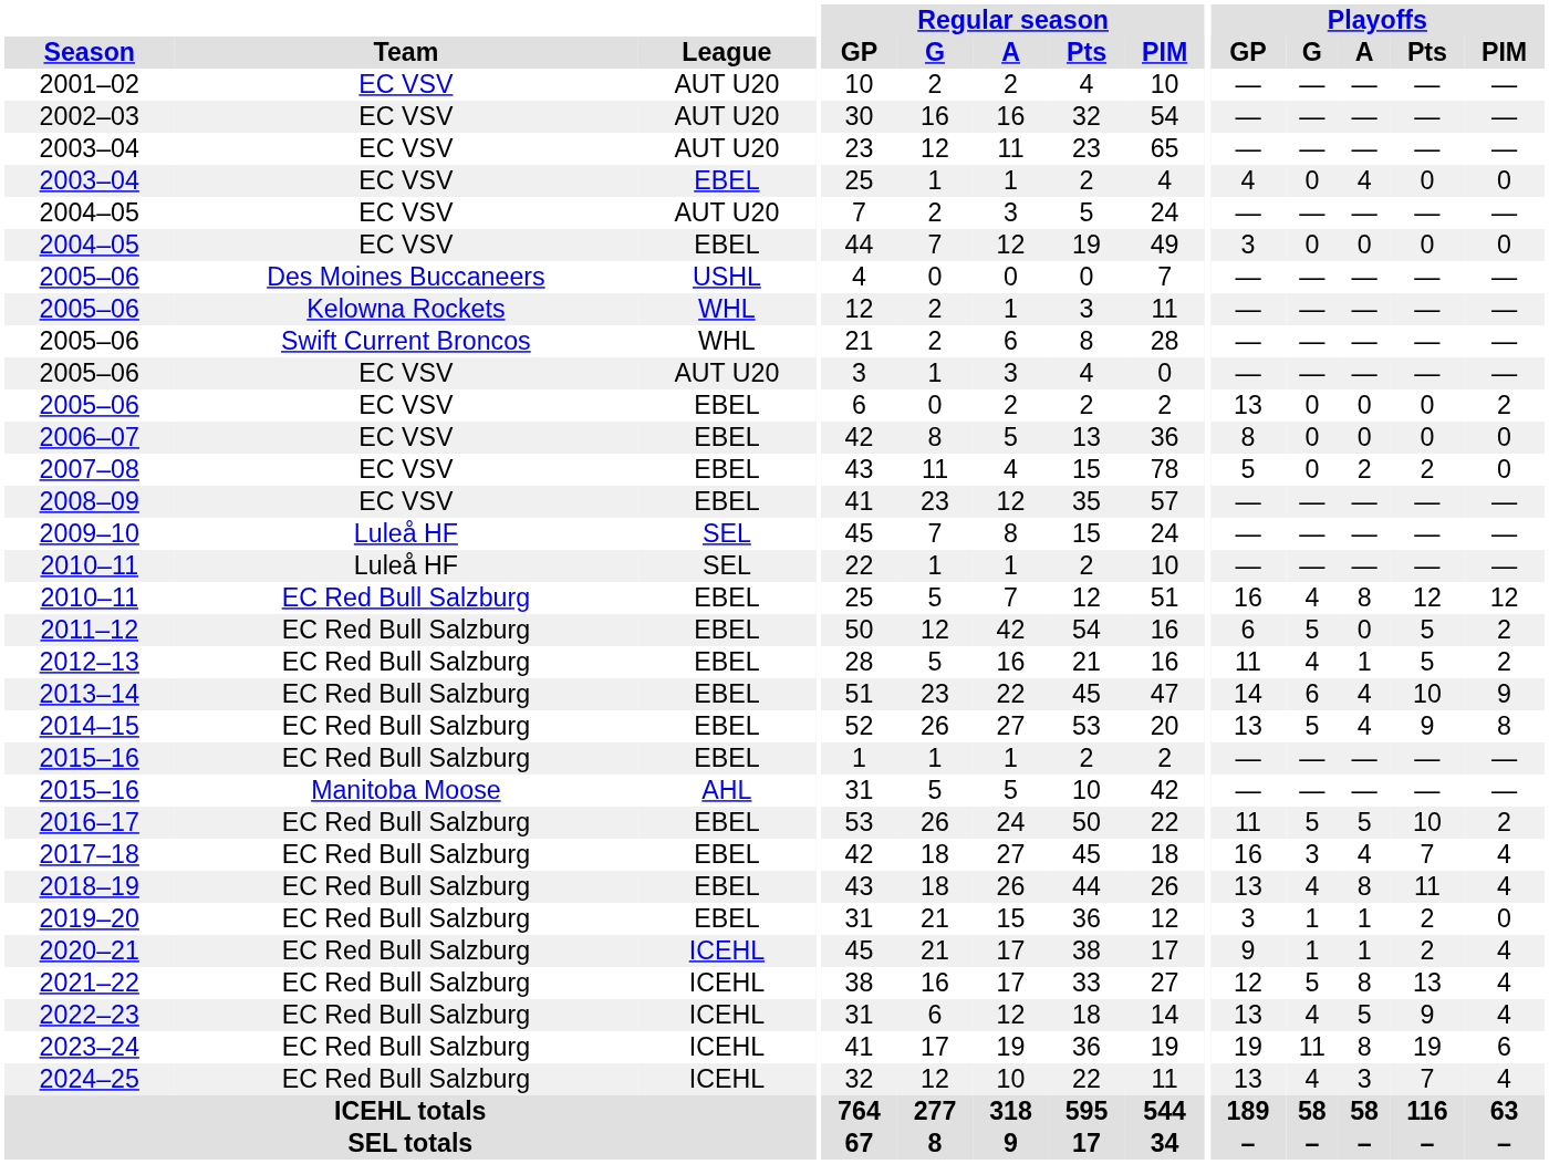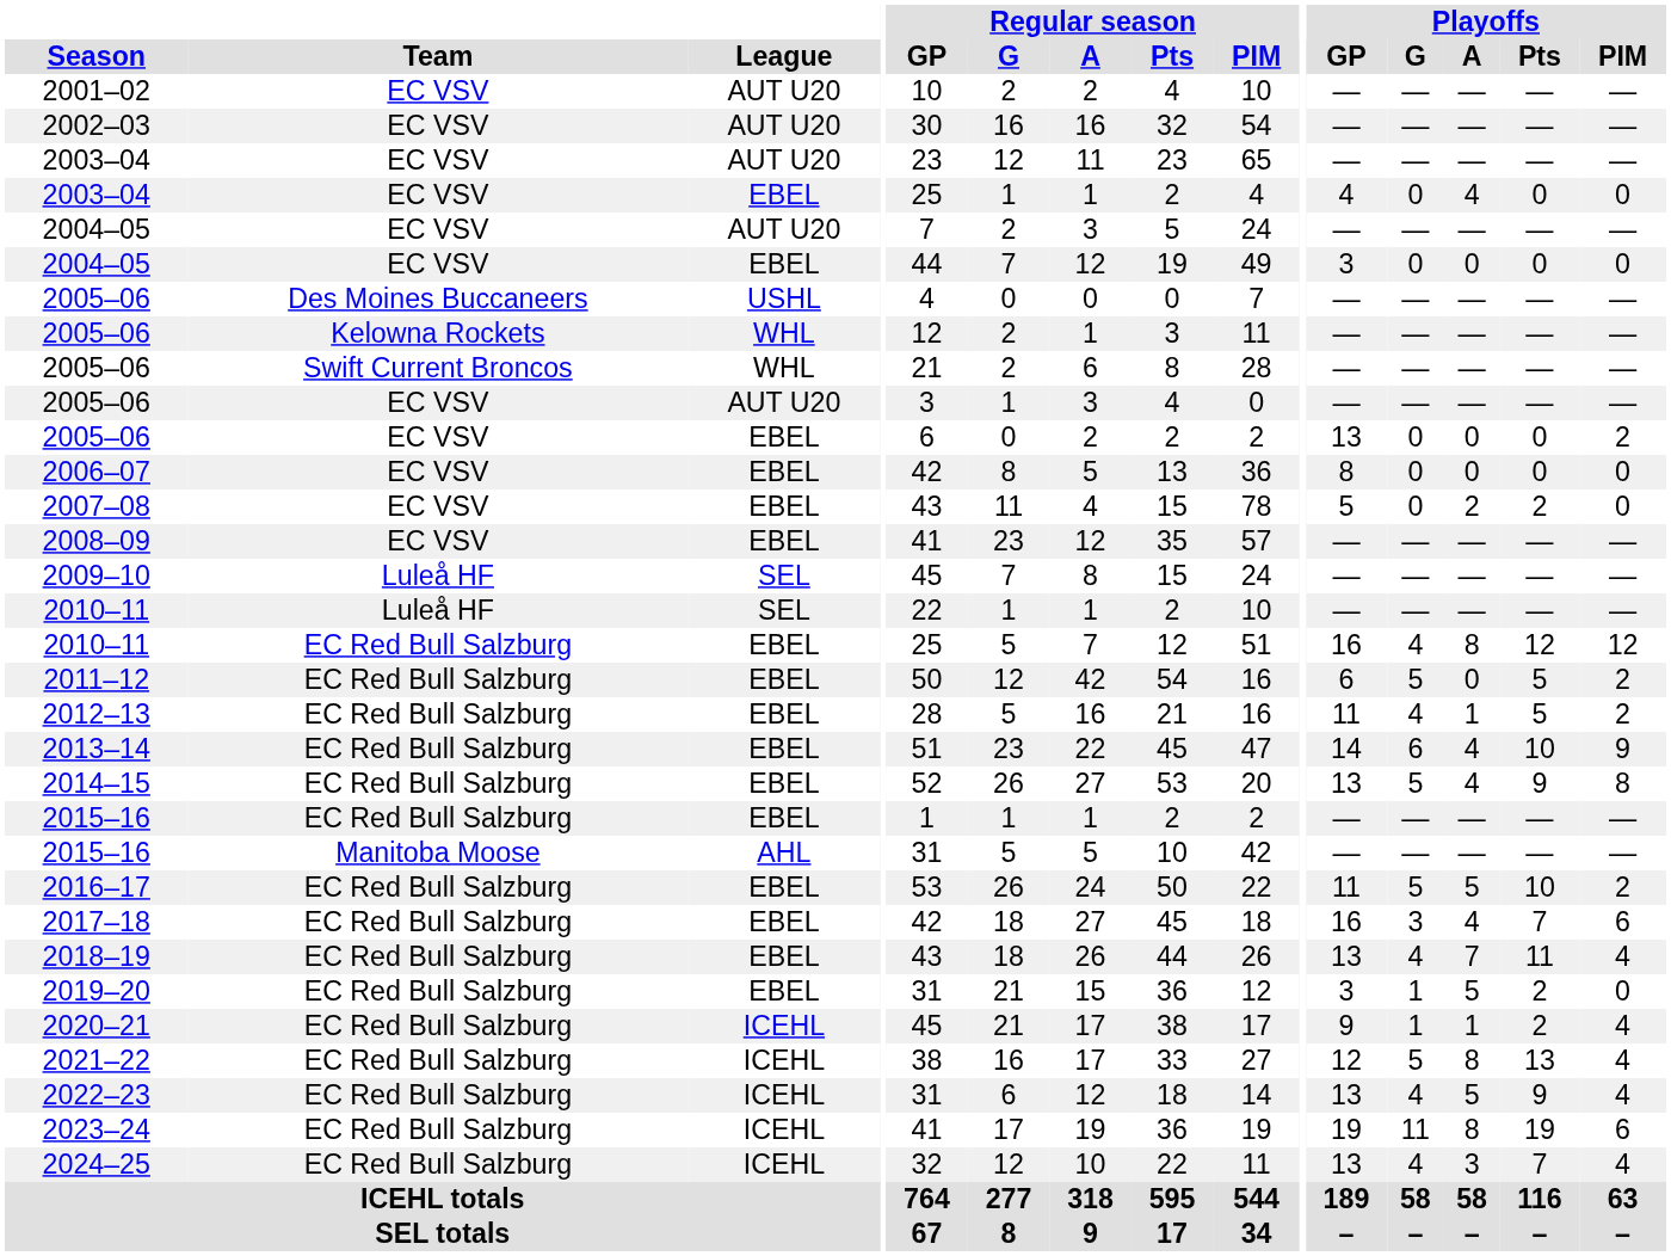2017–18 | Playoffs / PIM: 4 -> 6
2018–19 | Playoffs / A: 8 -> 7
2019–20 | Playoffs / A: 1 -> 5
